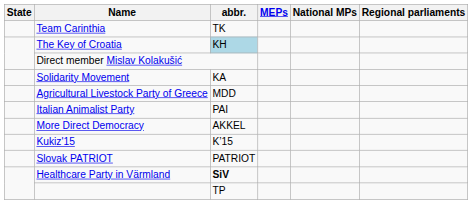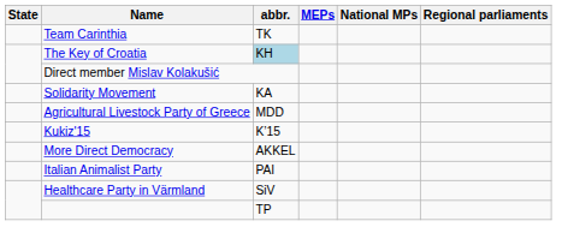rows swapped: Italian Animalist Party <-> Kukiz'15
- row: Slovak PATRIOT | PATRIOT
Healthcare Party in Värmland | abbr.: bold -> normal
